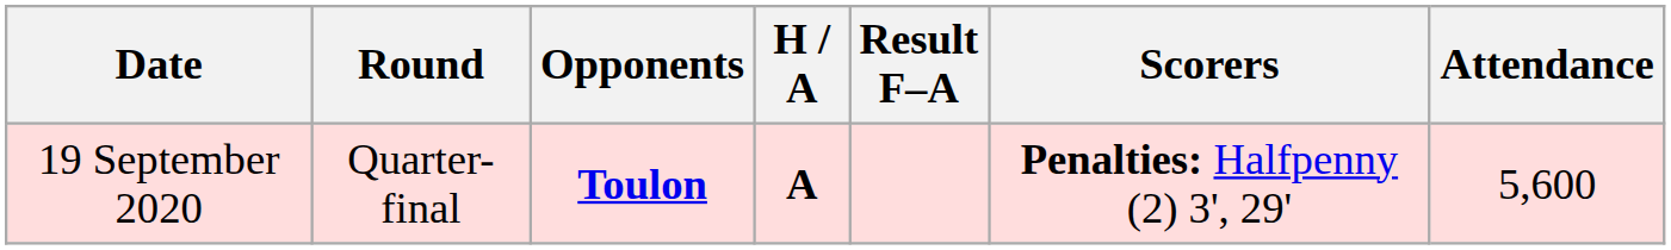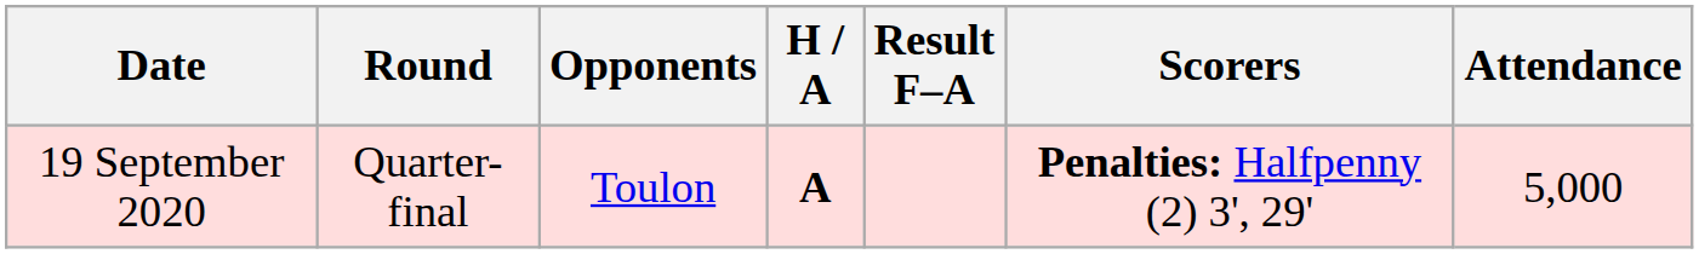19 September 2020 | Opponents: bold -> normal
19 September 2020 | Attendance: 5,600 -> 5,000
